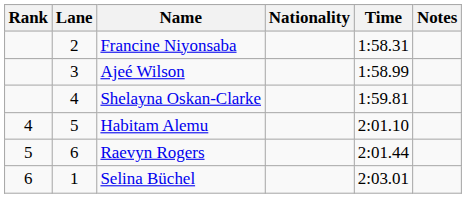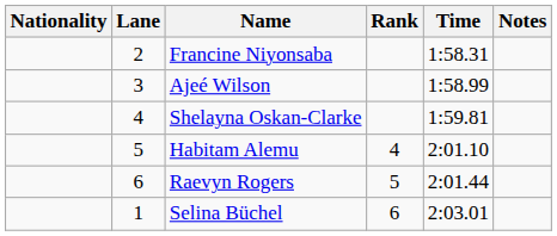columns swapped: Rank <-> Nationality
